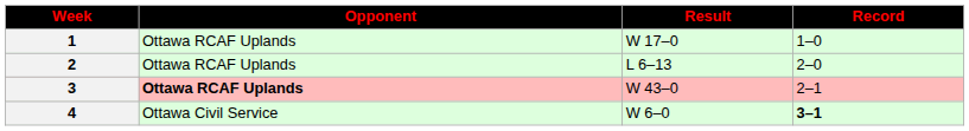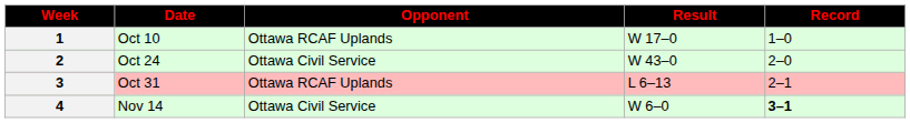+ column: Date | Oct 10 | Oct 24 | Oct 31 | Nov 14
2 | Opponent: Ottawa RCAF Uplands -> Ottawa Civil Service
2 | Result: L 6–13 -> W 43–0
3 | Opponent: bold -> normal
3 | Result: W 43–0 -> L 6–13
